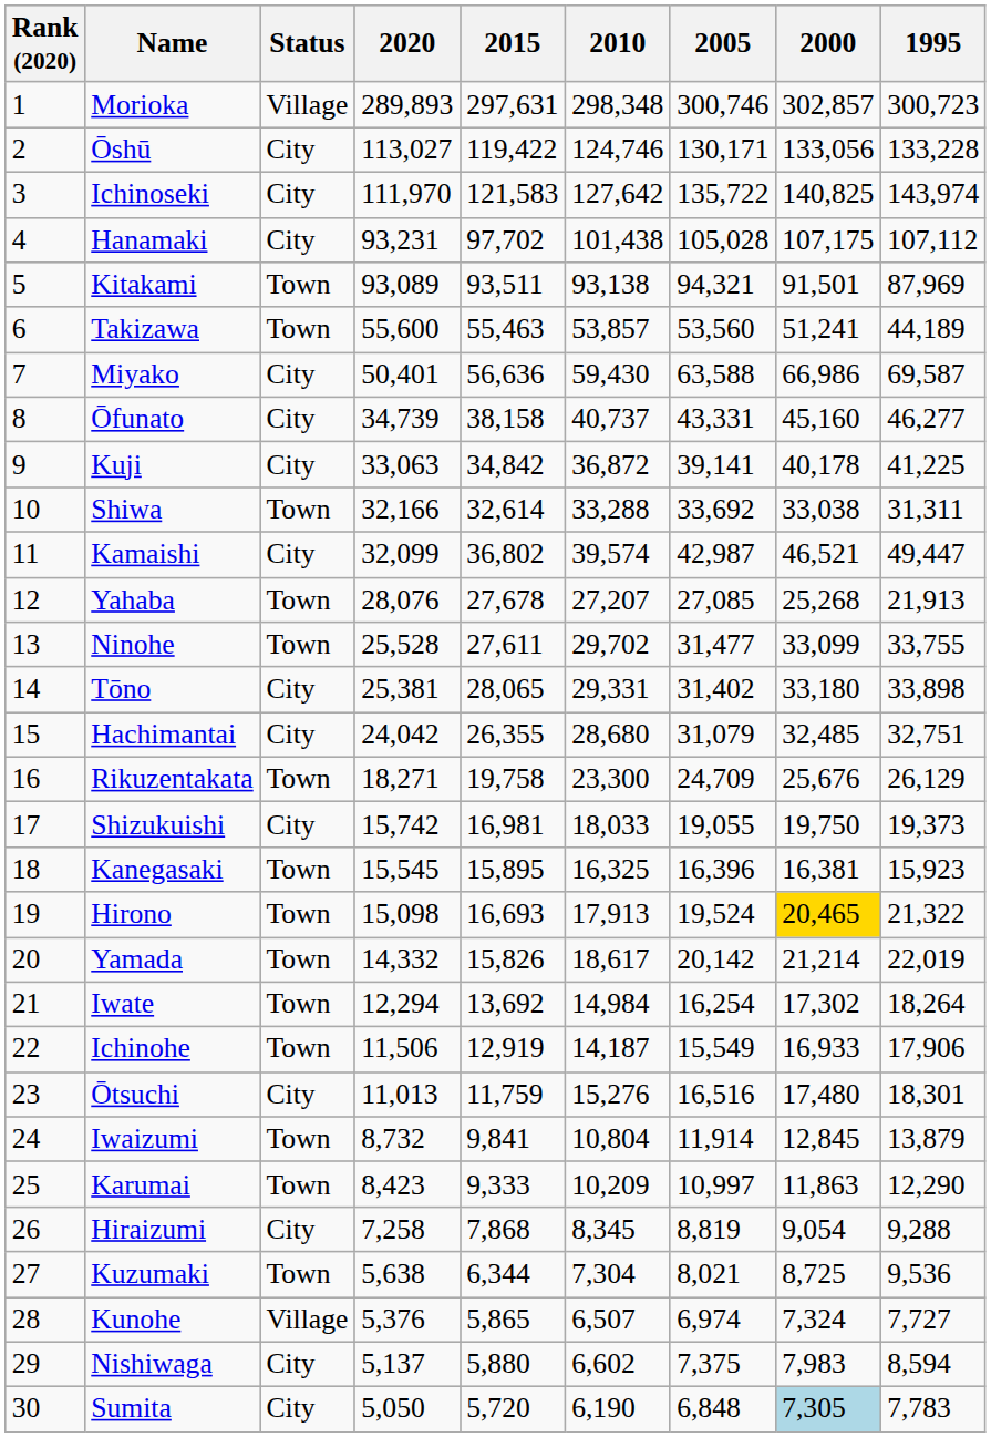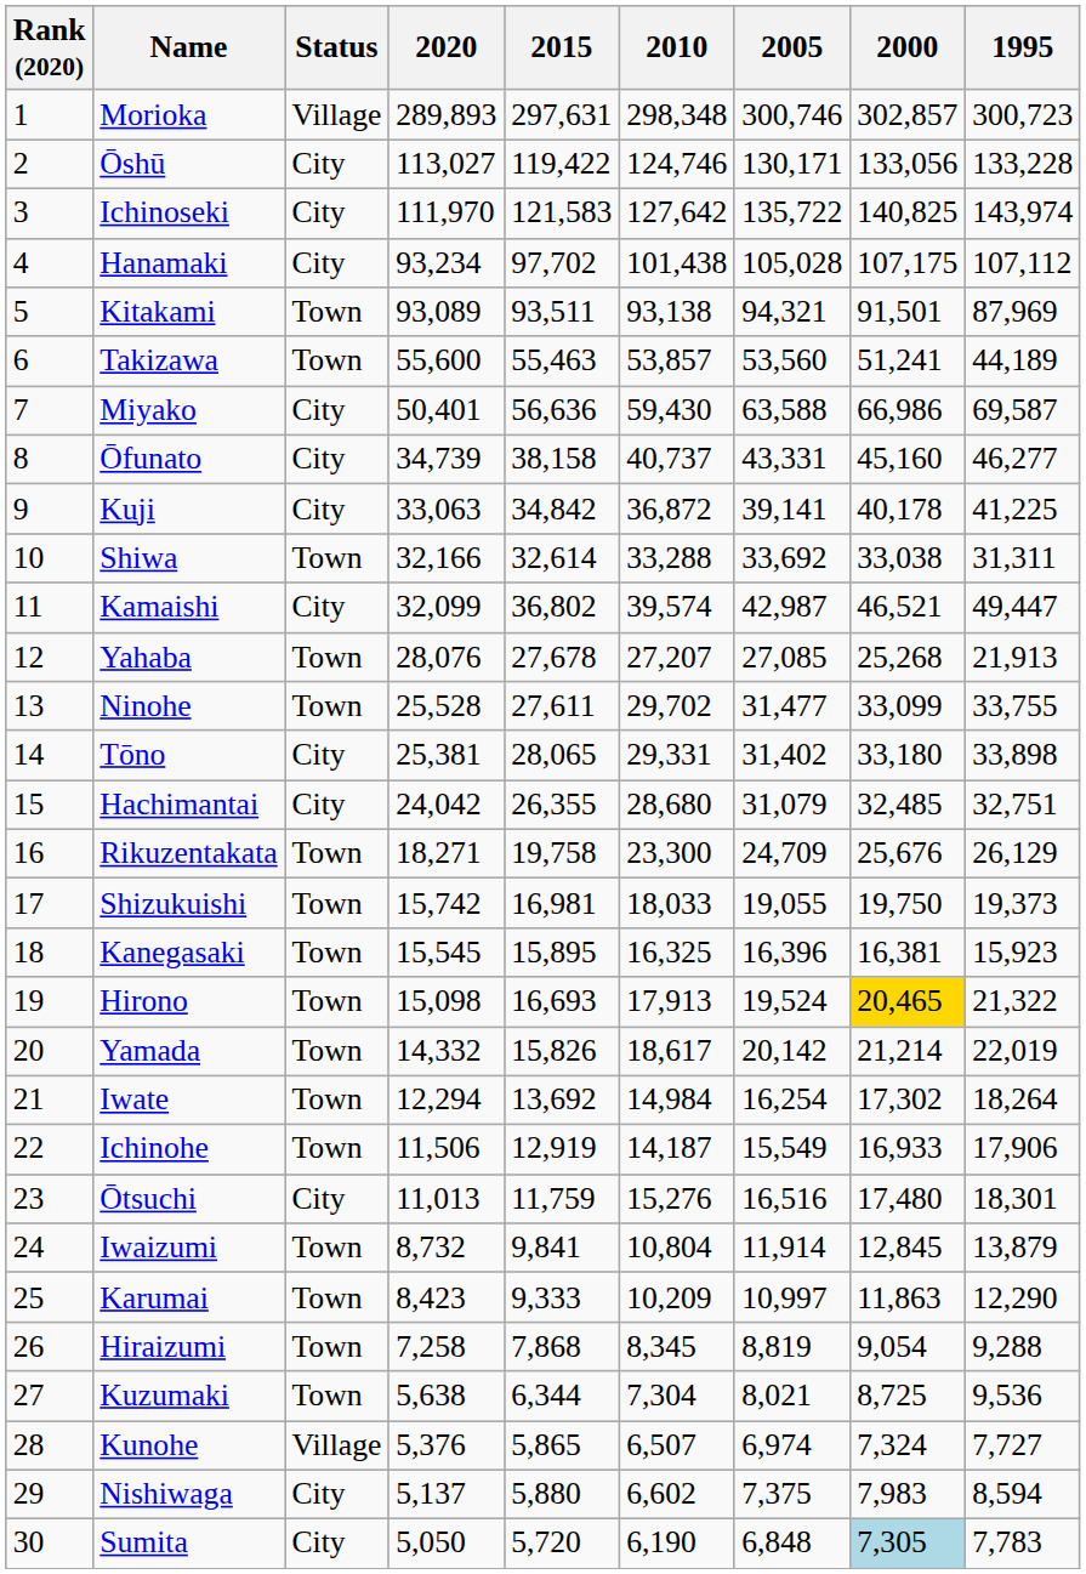Hanamaki | 2020: 93,231 -> 93,234
Shizukuishi | Status: City -> Town
Hiraizumi | Status: City -> Town
